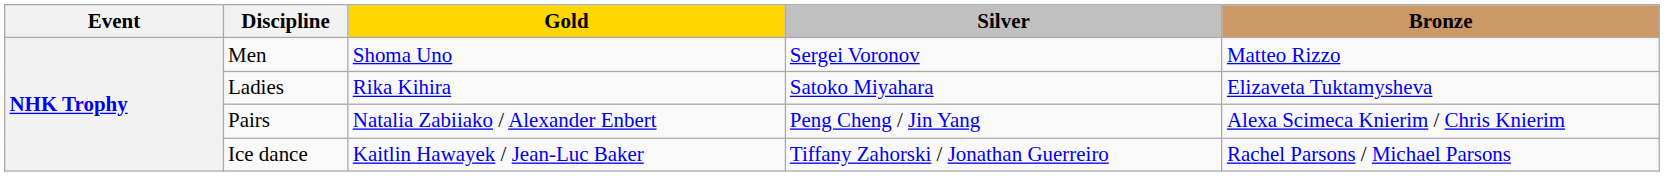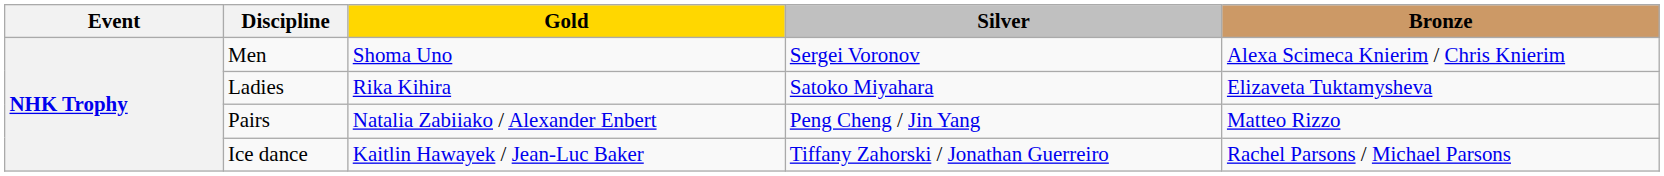Men | Bronze: Matteo Rizzo -> Alexa Scimeca Knierim / Chris Knierim
Pairs | Bronze: Alexa Scimeca Knierim / Chris Knierim -> Matteo Rizzo
